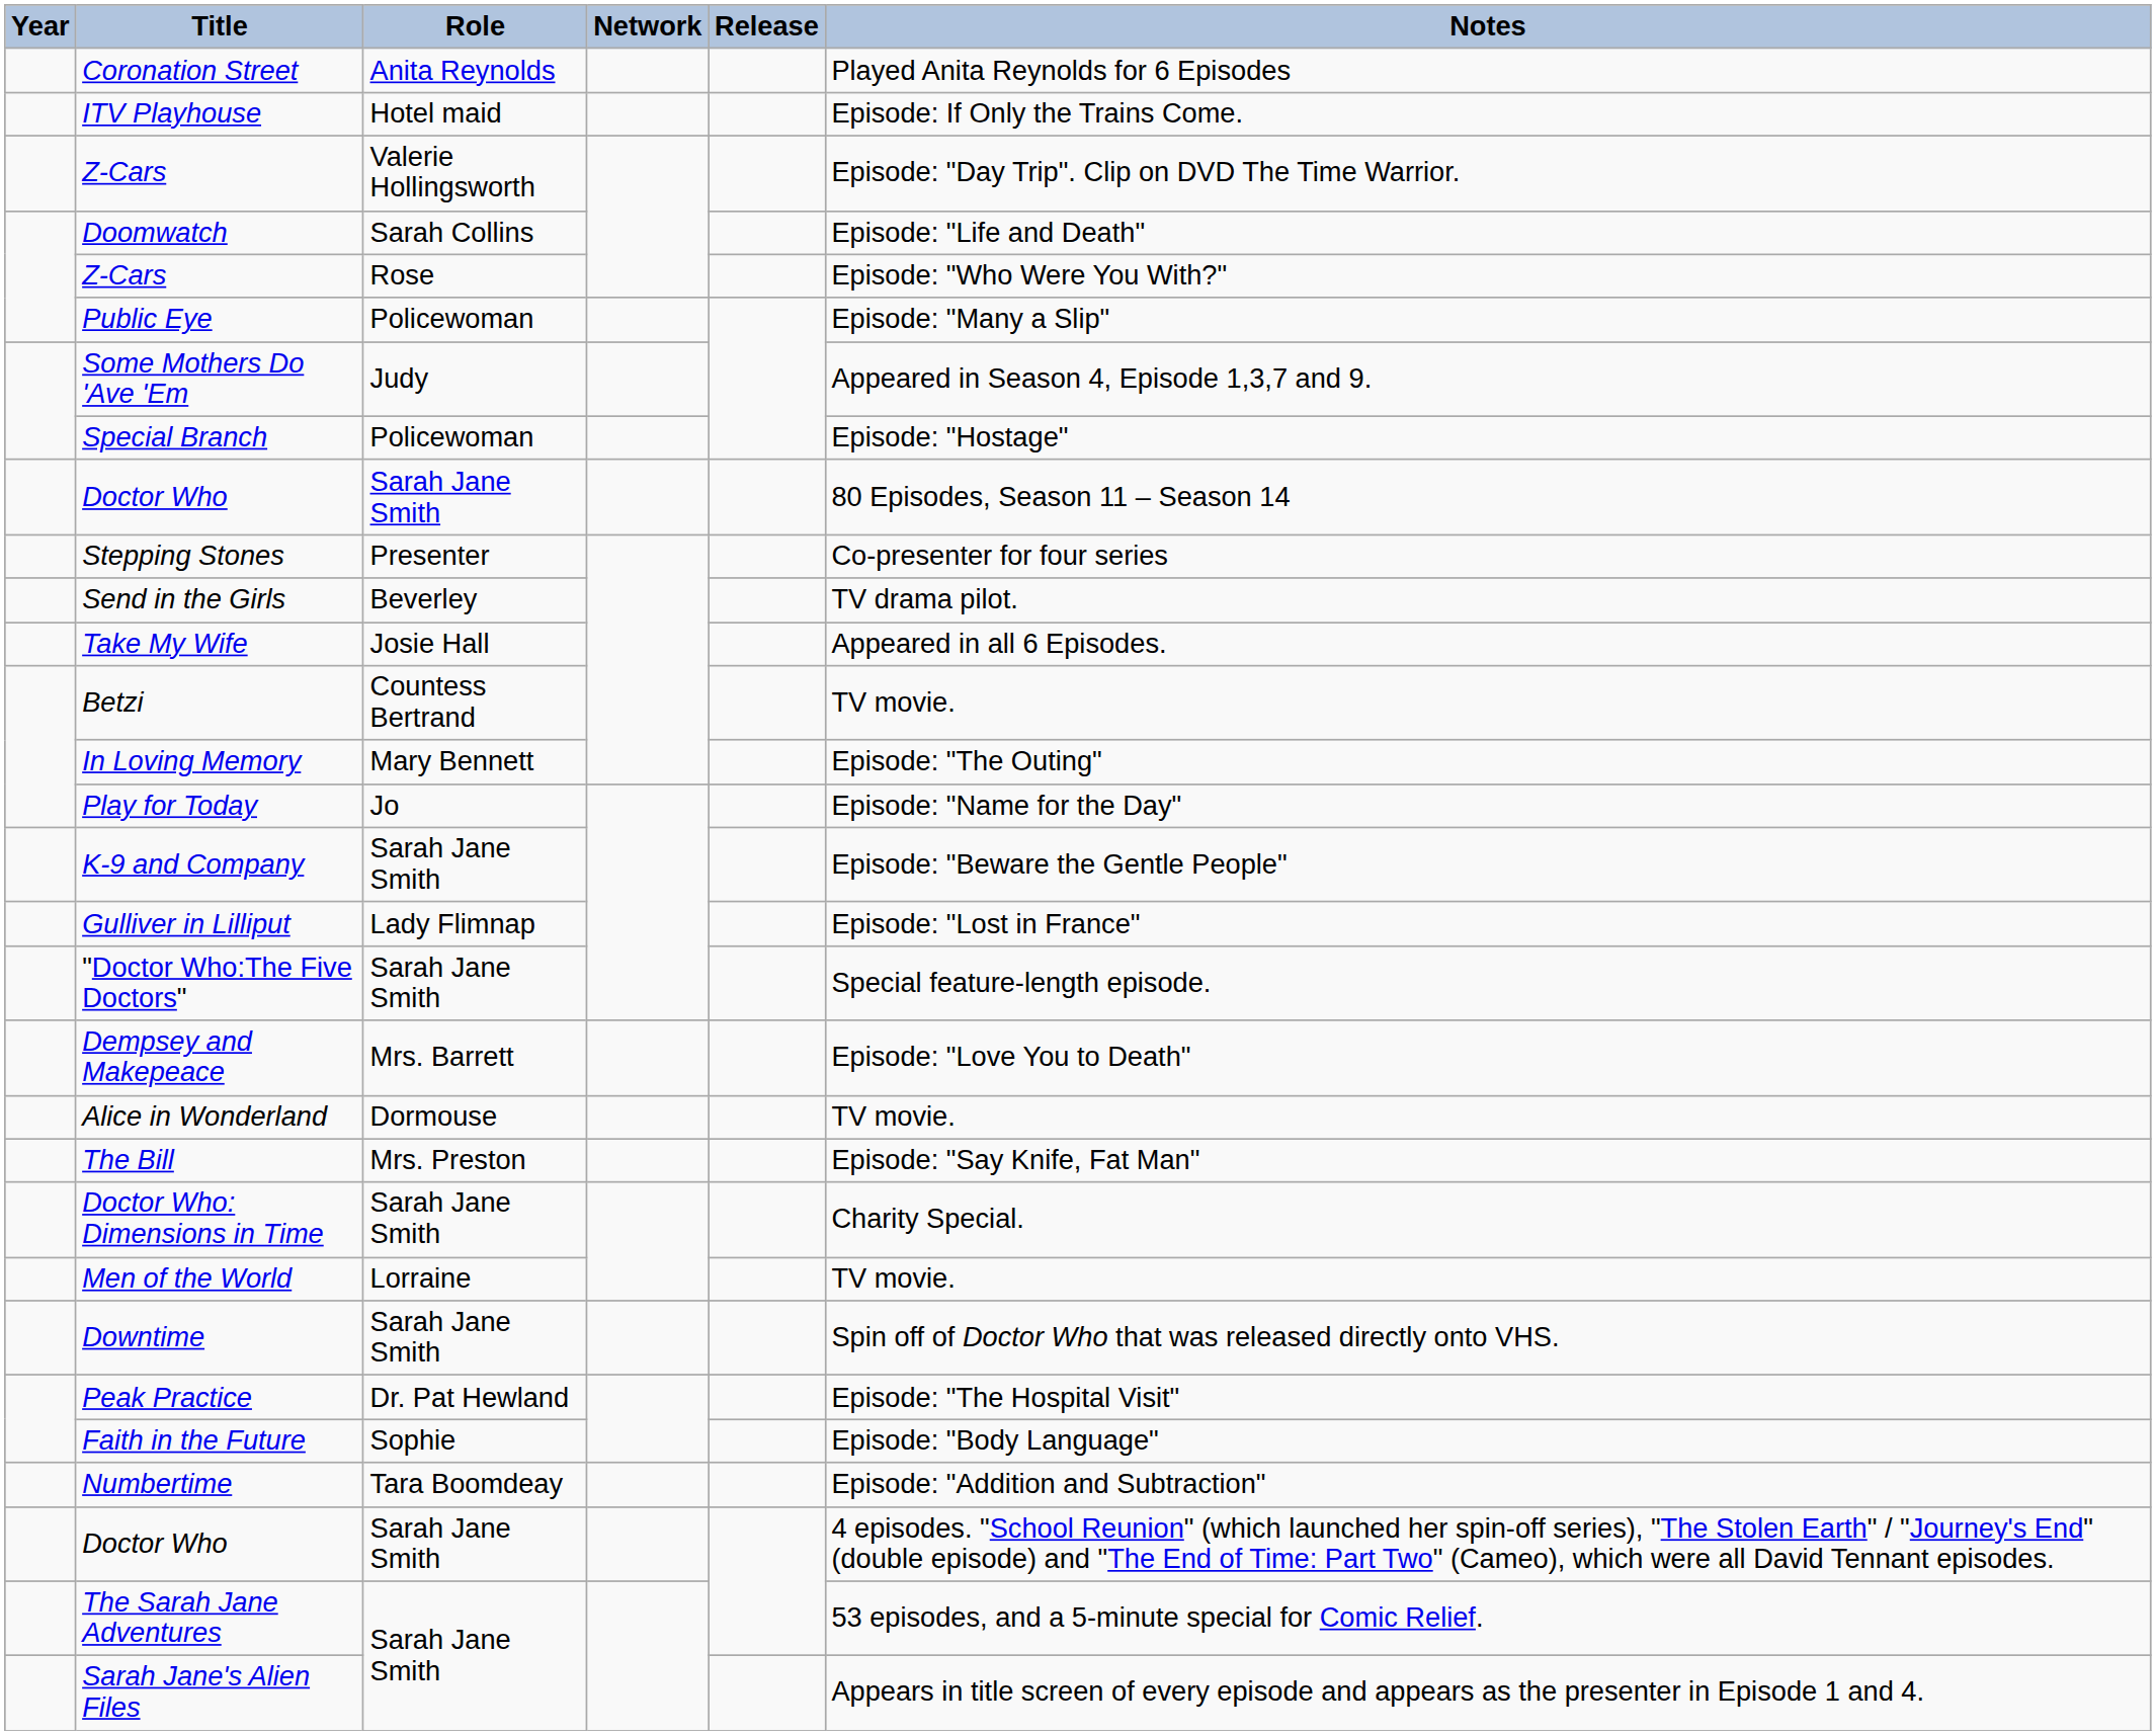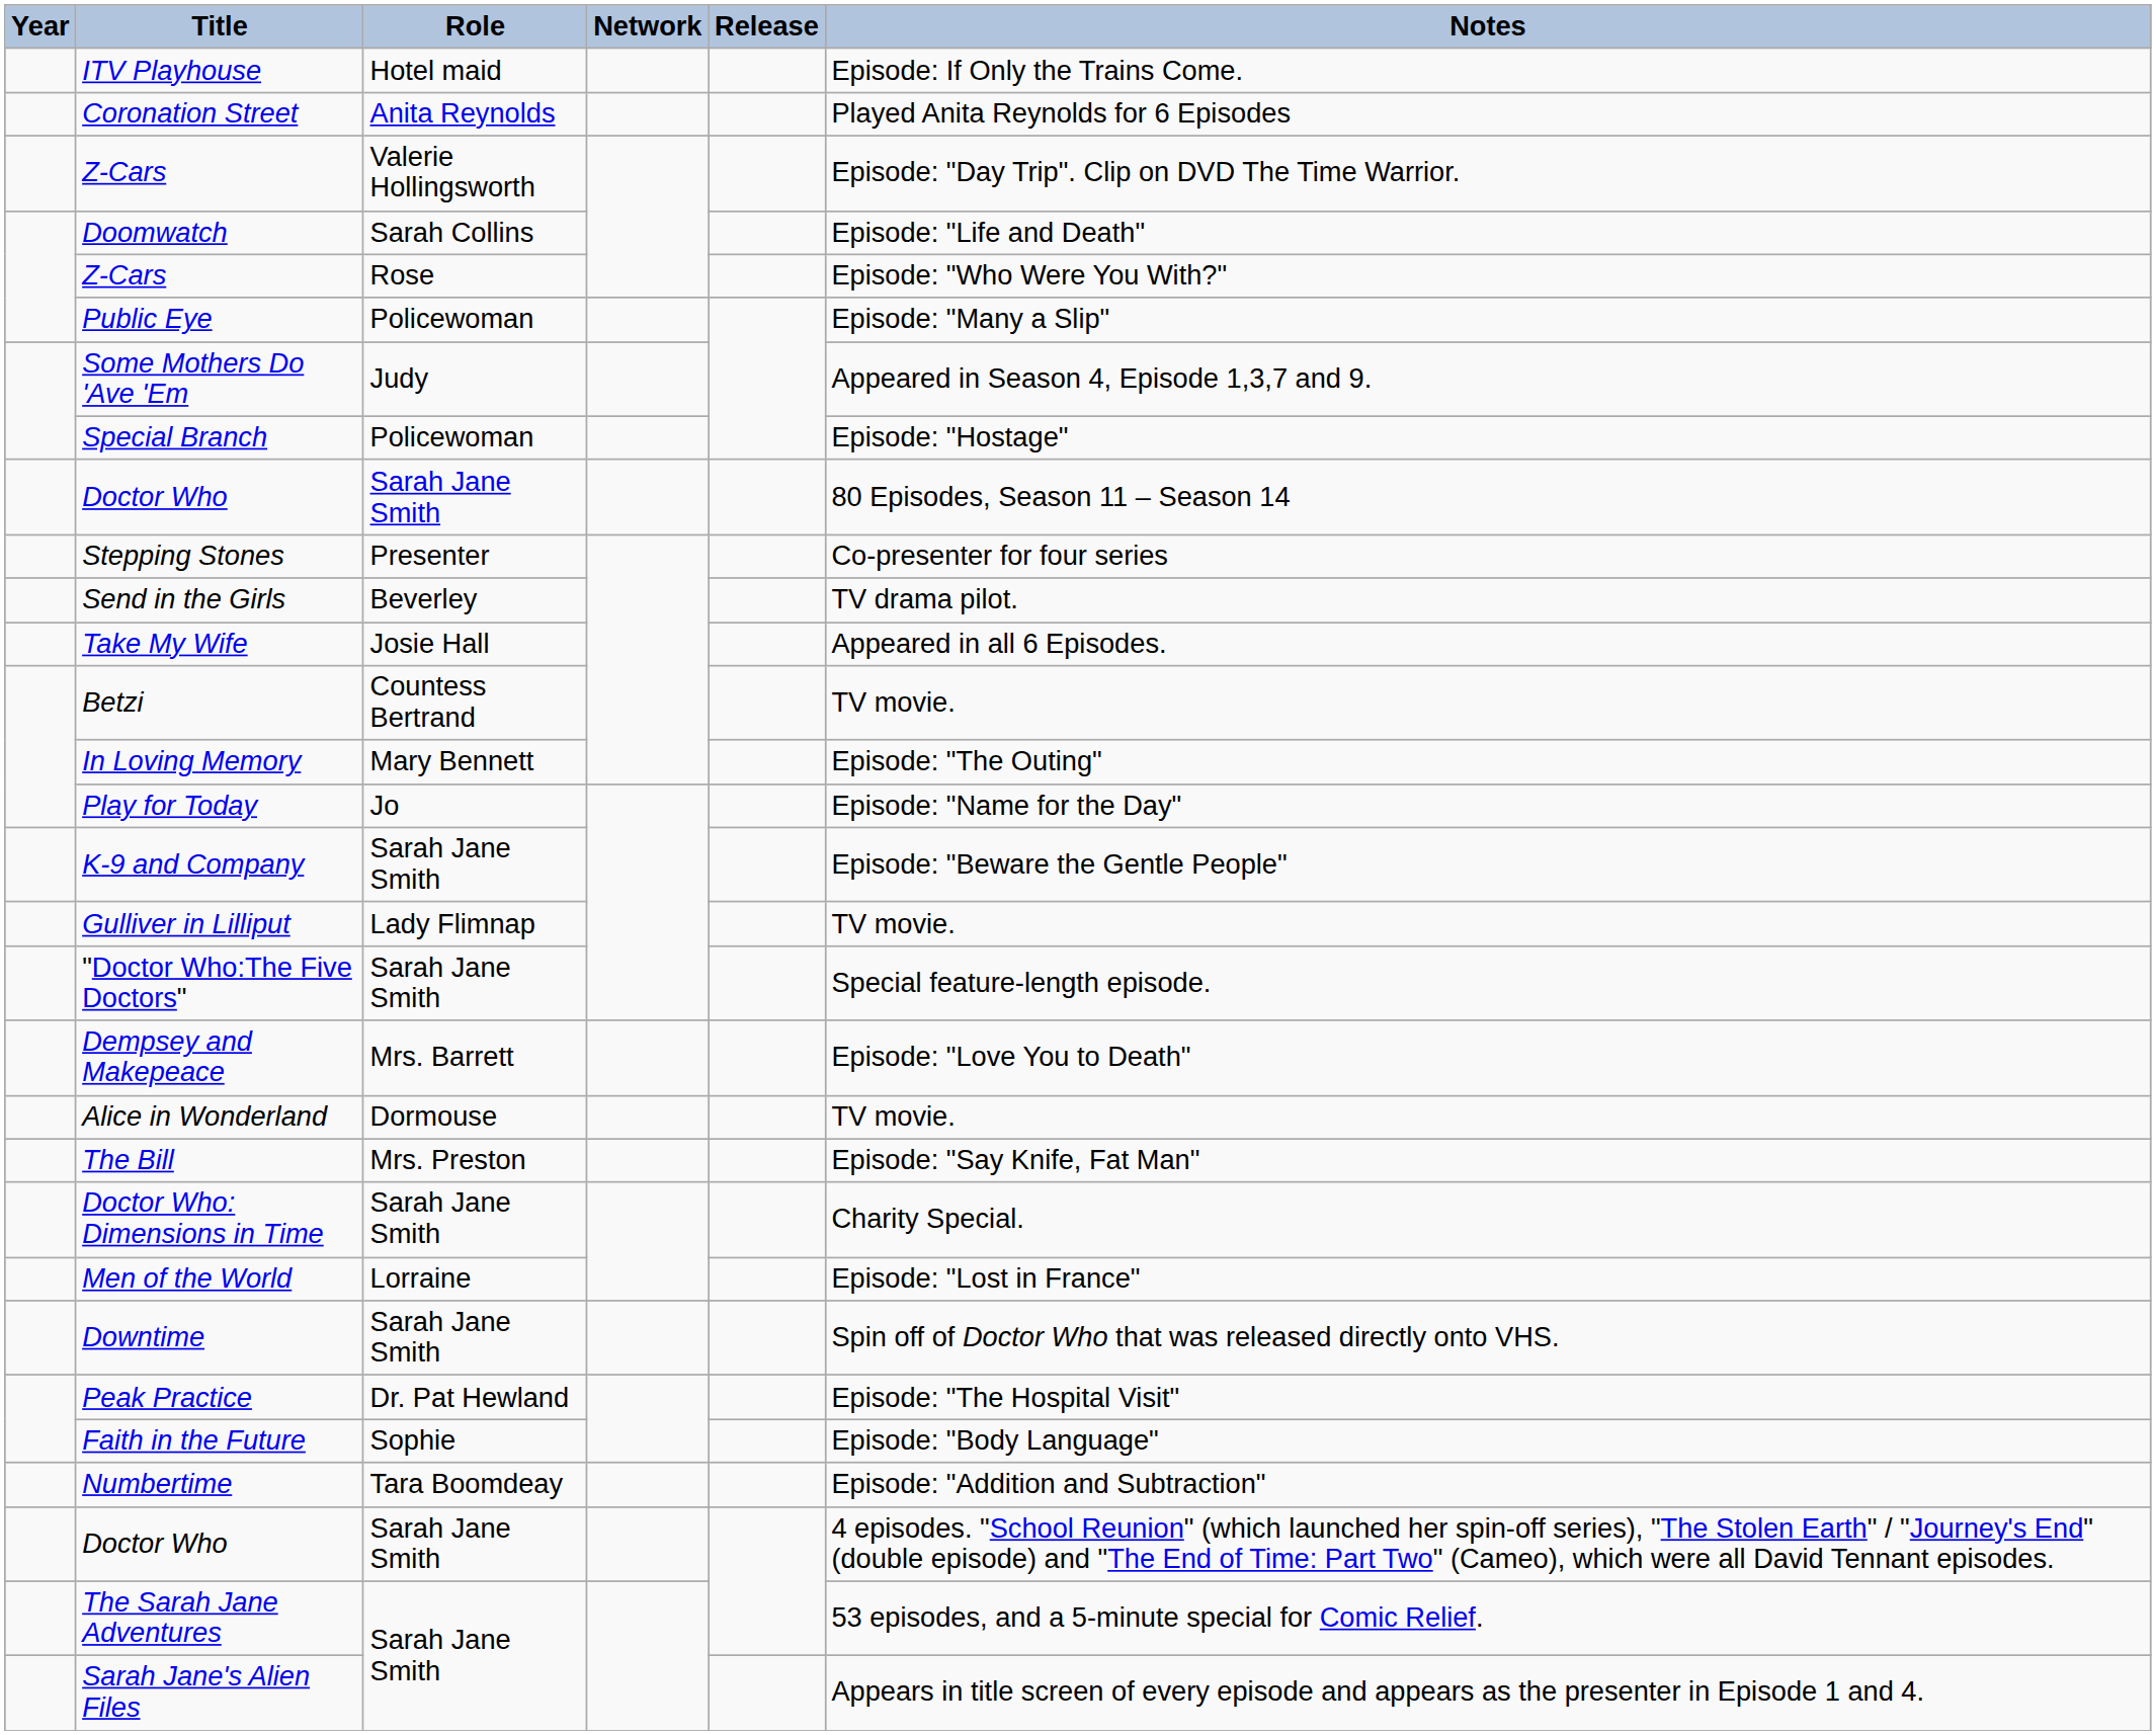rows swapped: ITV Playhouse <-> Coronation Street
Gulliver in Lilliput | Notes: Episode: "Lost in France" -> TV movie.
Men of the World | Notes: TV movie. -> Episode: "Lost in France"
